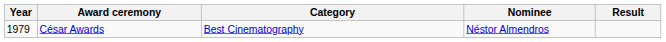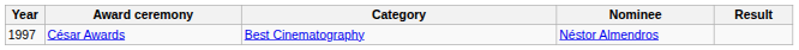César Awards | Year: 1979 -> 1997
